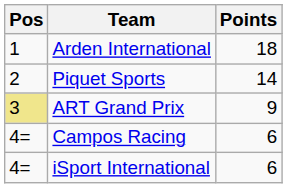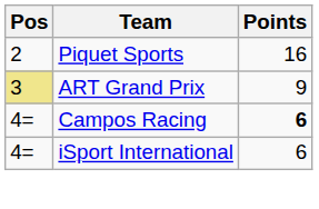- row: 1 | Arden International | 18
Piquet Sports | Points: 14 -> 16
Campos Racing | Points: normal -> bold
